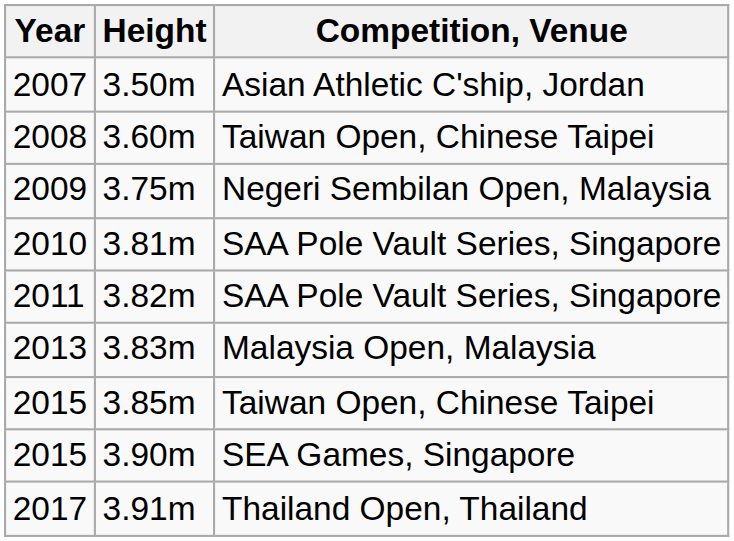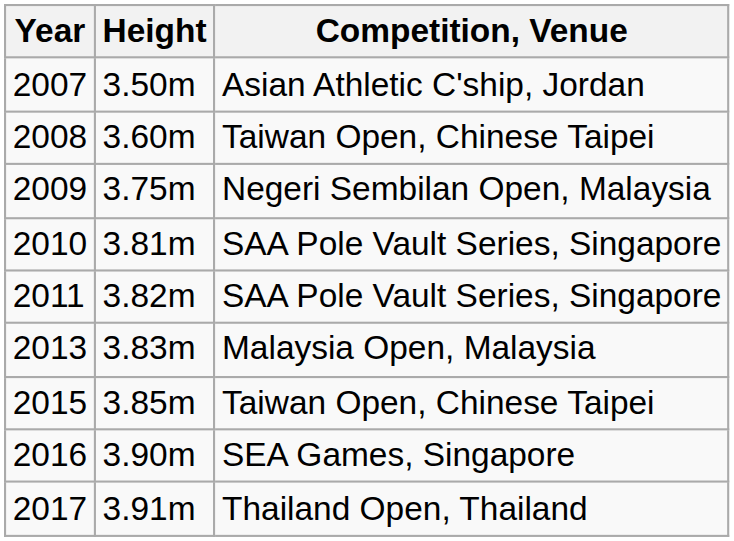3.90m | Year: 2015 -> 2016
